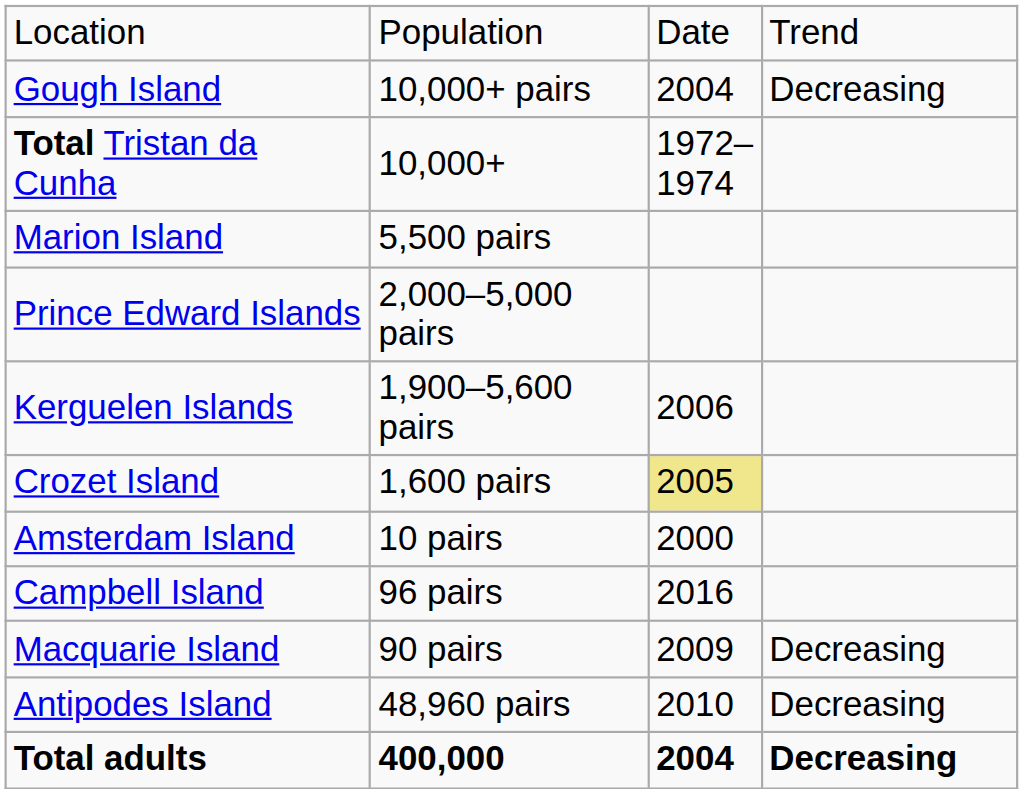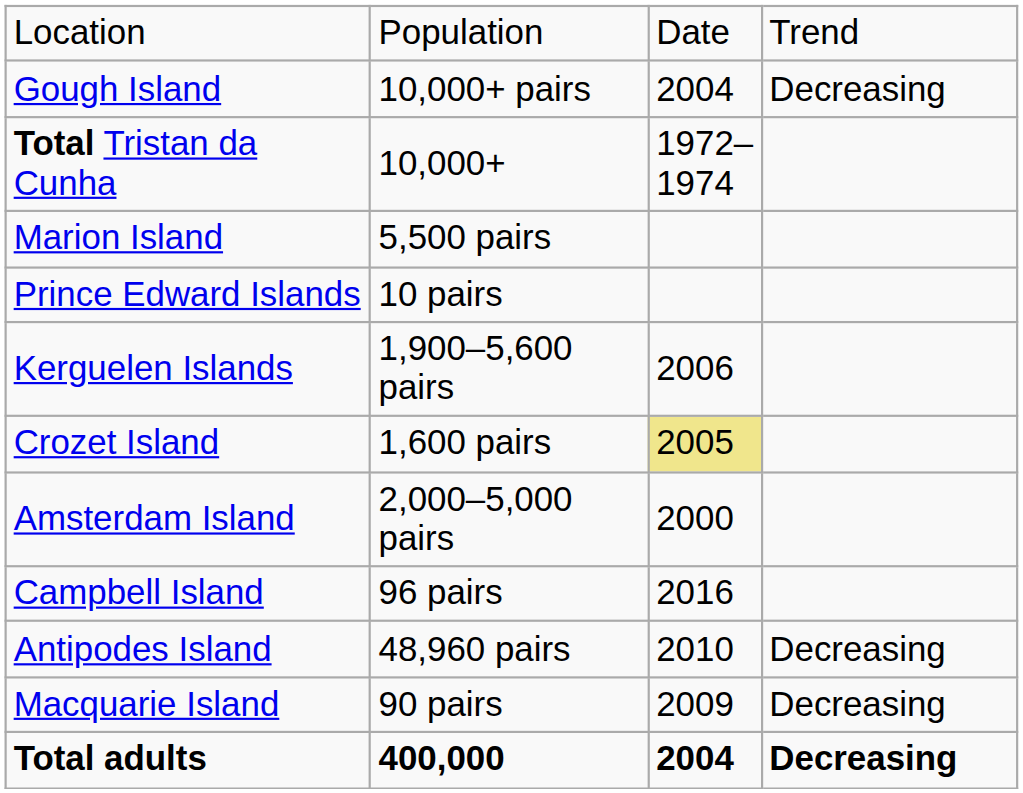Prince Edward Islands | column 2: 2,000–5,000 pairs -> 10 pairs
Amsterdam Island | column 2: 10 pairs -> 2,000–5,000 pairs
rows swapped: Macquarie Island <-> Antipodes Island
